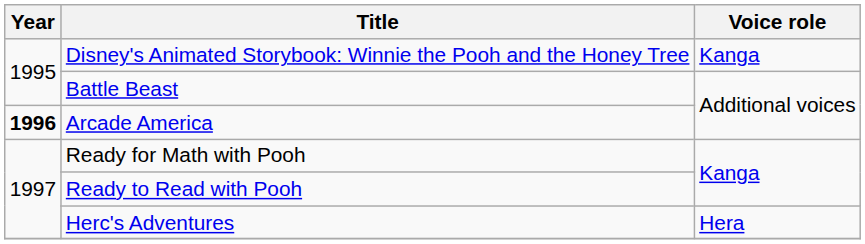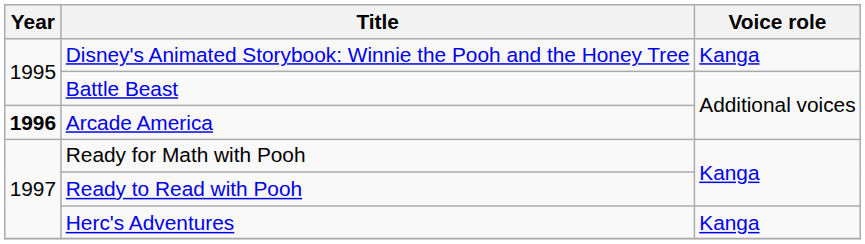Herc's Adventures | Voice role: Hera -> Kanga
